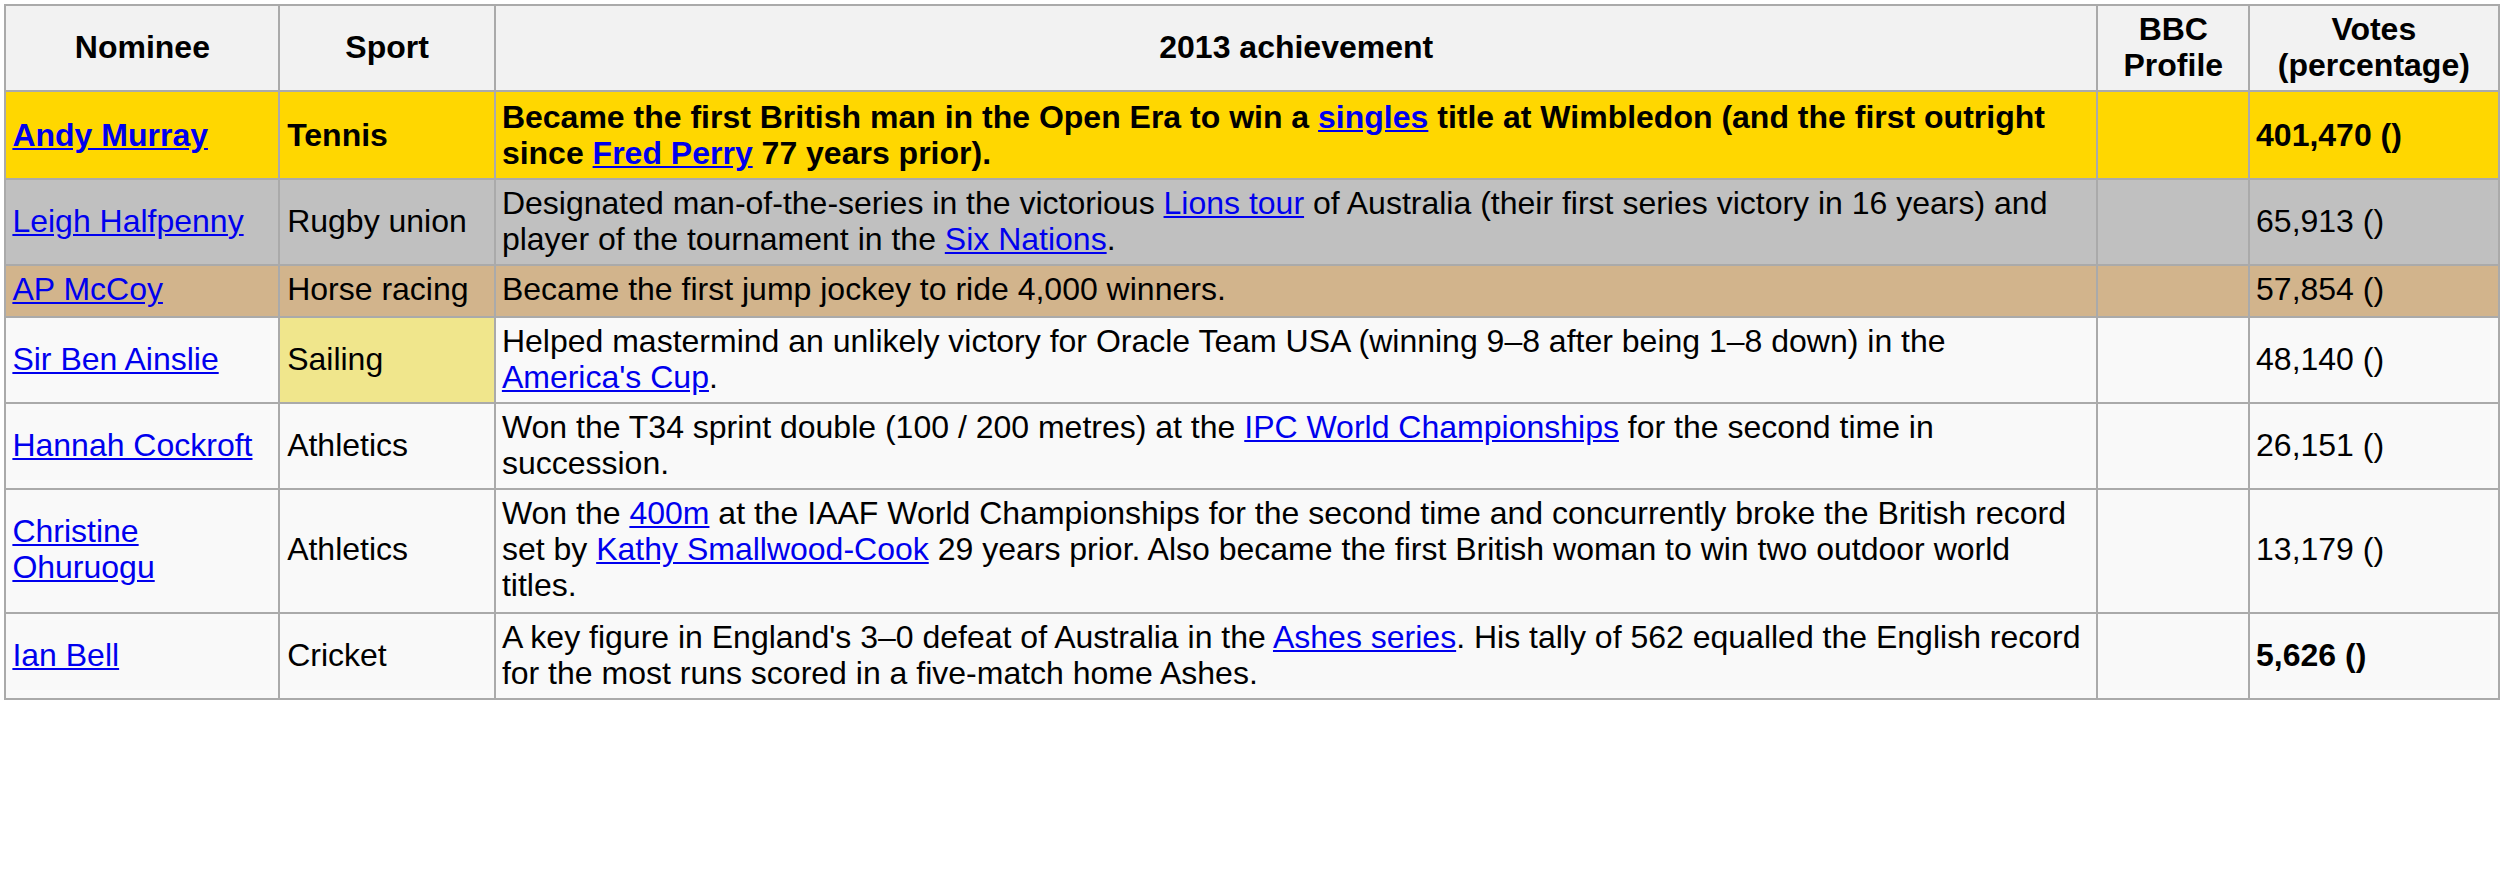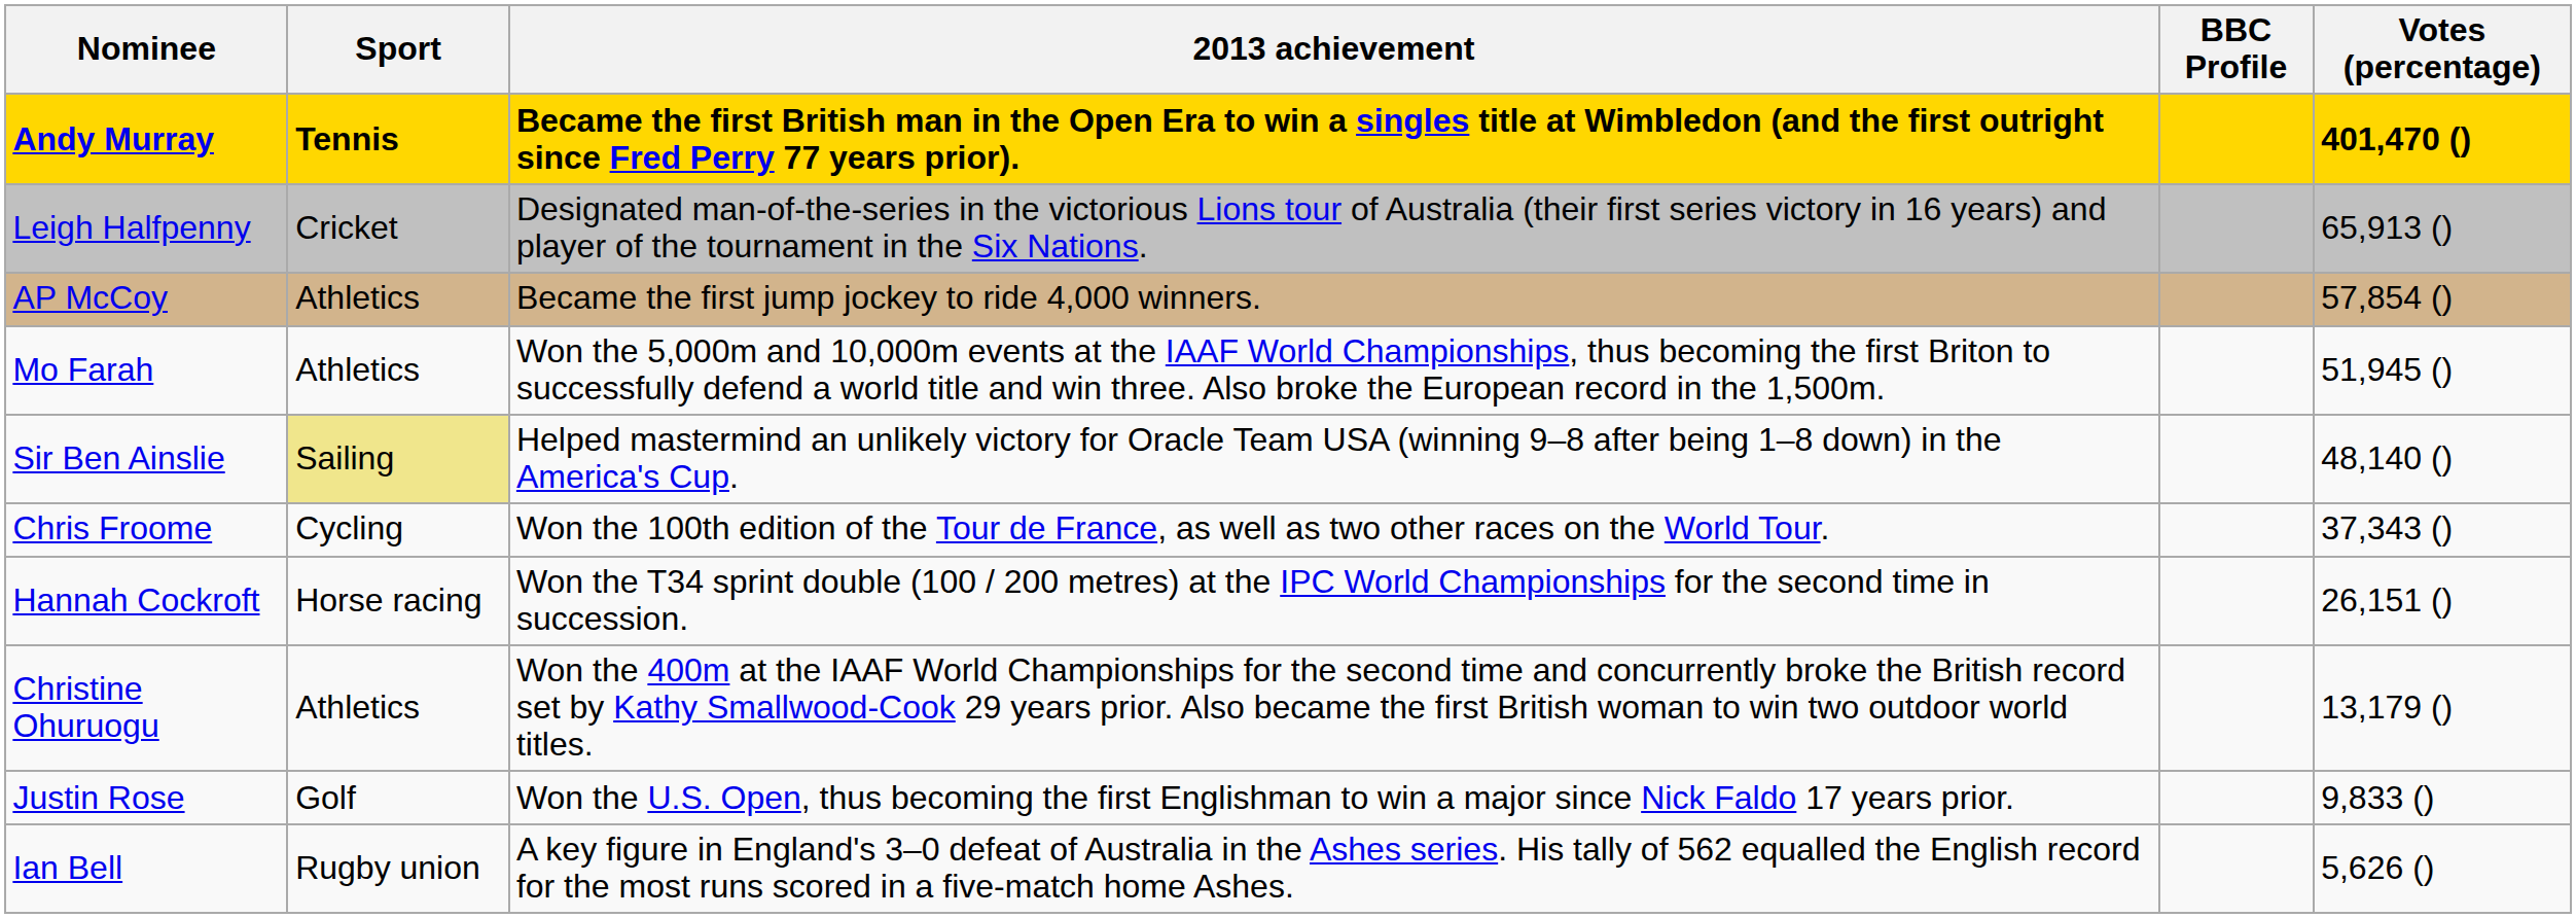Leigh Halfpenny | Sport: Rugby union -> Cricket
AP McCoy | Sport: Horse racing -> Athletics
+ row: Mo Farah | Athletics | Won the 5,000m and 10,000m events at the IAAF World Championships, thus becoming the first Briton to successfully defend a world title and win three. Also broke the European record in the 1,500m. | 51,945 ()
+ row: Chris Froome | Cycling | Won the 100th edition of the Tour de France, as well as two other races on the World Tour. | 37,343 ()
Hannah Cockroft | Sport: Athletics -> Horse racing
+ row: Justin Rose | Golf | Won the U.S. Open, thus becoming the first Englishman to win a major since Nick Faldo 17 years prior. | 9,833 ()
Ian Bell | Sport: Cricket -> Rugby union
Ian Bell | Votes (percentage): bold -> normal
